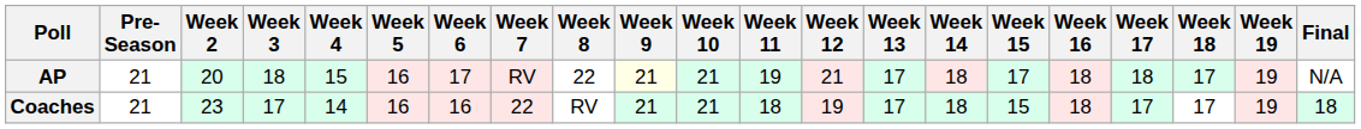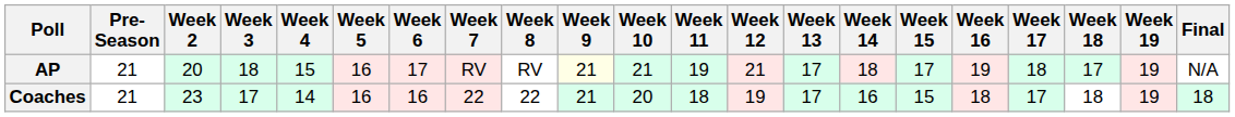AP | Week 8: 22 -> RV
AP | Week 16: 18 -> 19
Coaches | Week 8: RV -> 22
Coaches | Week 10: 21 -> 20
Coaches | Week 14: 18 -> 16
Coaches | Week 18: 17 -> 18
